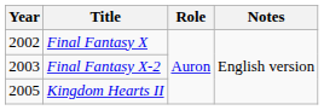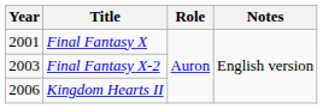Final Fantasy X | Year: 2002 -> 2001
Kingdom Hearts II | Year: 2005 -> 2006
